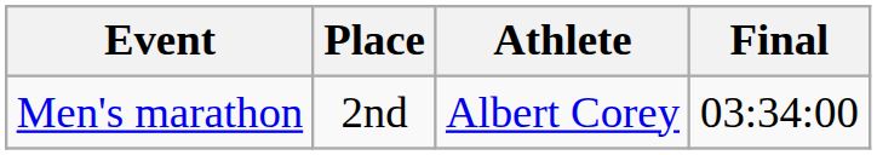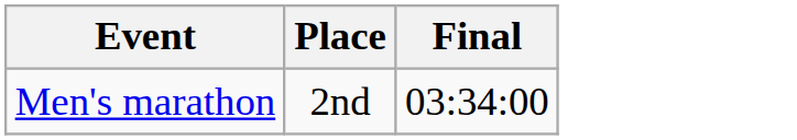- column: Athlete | Albert Corey
